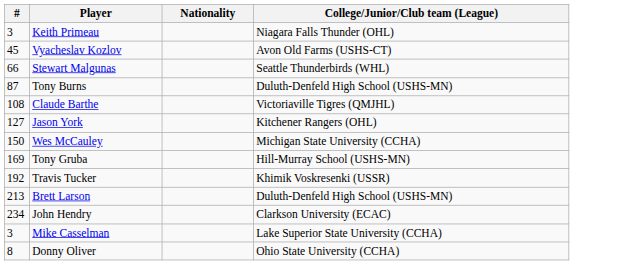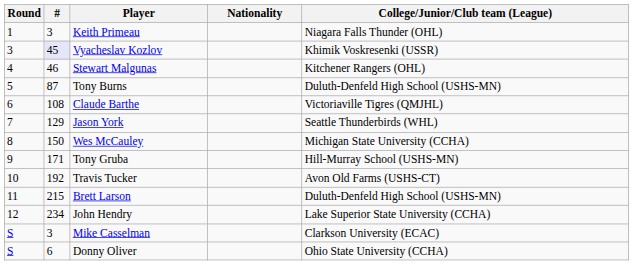+ column: Round | 1 | 3 | 4 | 5 | 6 | 7 | 8 | 9 | 10 | 11 | 12 | S | S
Vyacheslav Kozlov | #: no background -> lavender background
Vyacheslav Kozlov | College/Junior/Club team (League): Avon Old Farms (USHS-CT) -> Khimik Voskresenki (USSR)
Stewart Malgunas | #: 66 -> 46
Stewart Malgunas | College/Junior/Club team (League): Seattle Thunderbirds (WHL) -> Kitchener Rangers (OHL)
Jason York | #: 127 -> 129
Jason York | College/Junior/Club team (League): Kitchener Rangers (OHL) -> Seattle Thunderbirds (WHL)
Tony Gruba | #: 169 -> 171
Travis Tucker | College/Junior/Club team (League): Khimik Voskresenki (USSR) -> Avon Old Farms (USHS-CT)
Brett Larson | #: 213 -> 215
John Hendry | College/Junior/Club team (League): Clarkson University (ECAC) -> Lake Superior State University (CCHA)
Mike Casselman | College/Junior/Club team (League): Lake Superior State University (CCHA) -> Clarkson University (ECAC)
Donny Oliver | #: 8 -> 6
